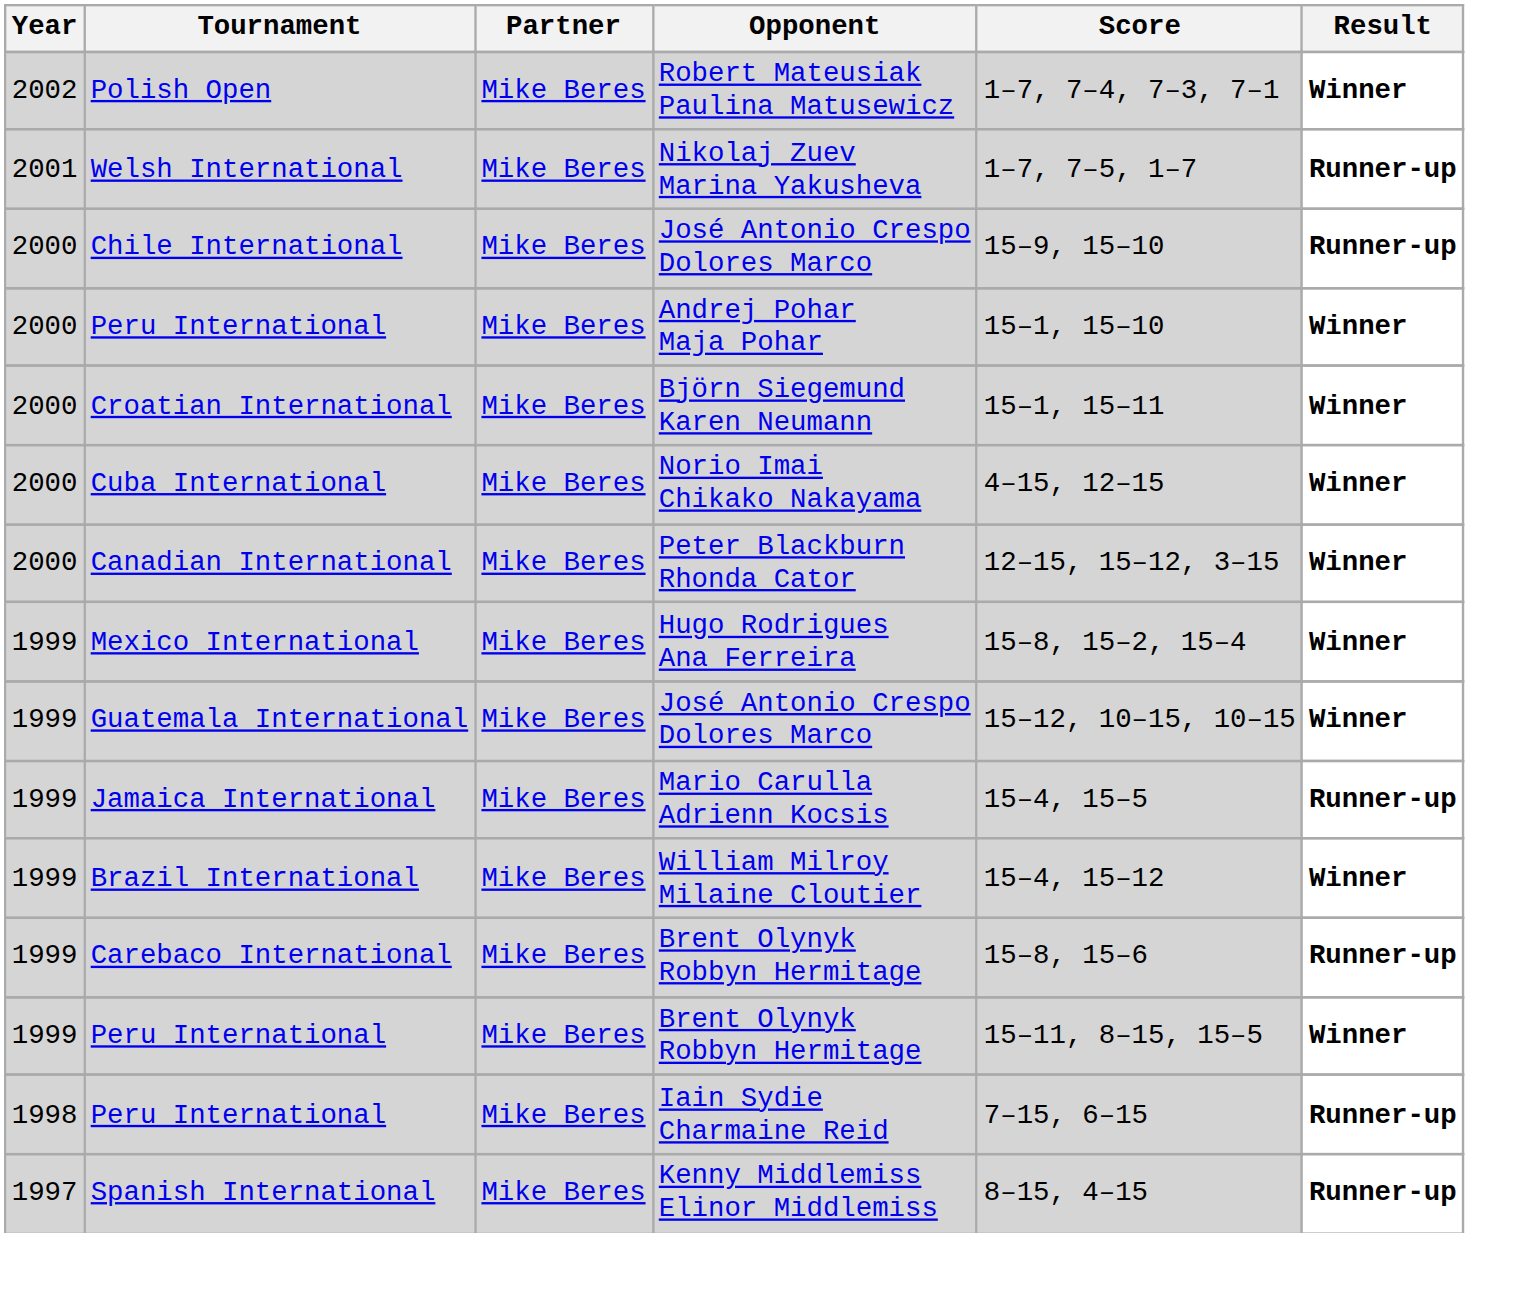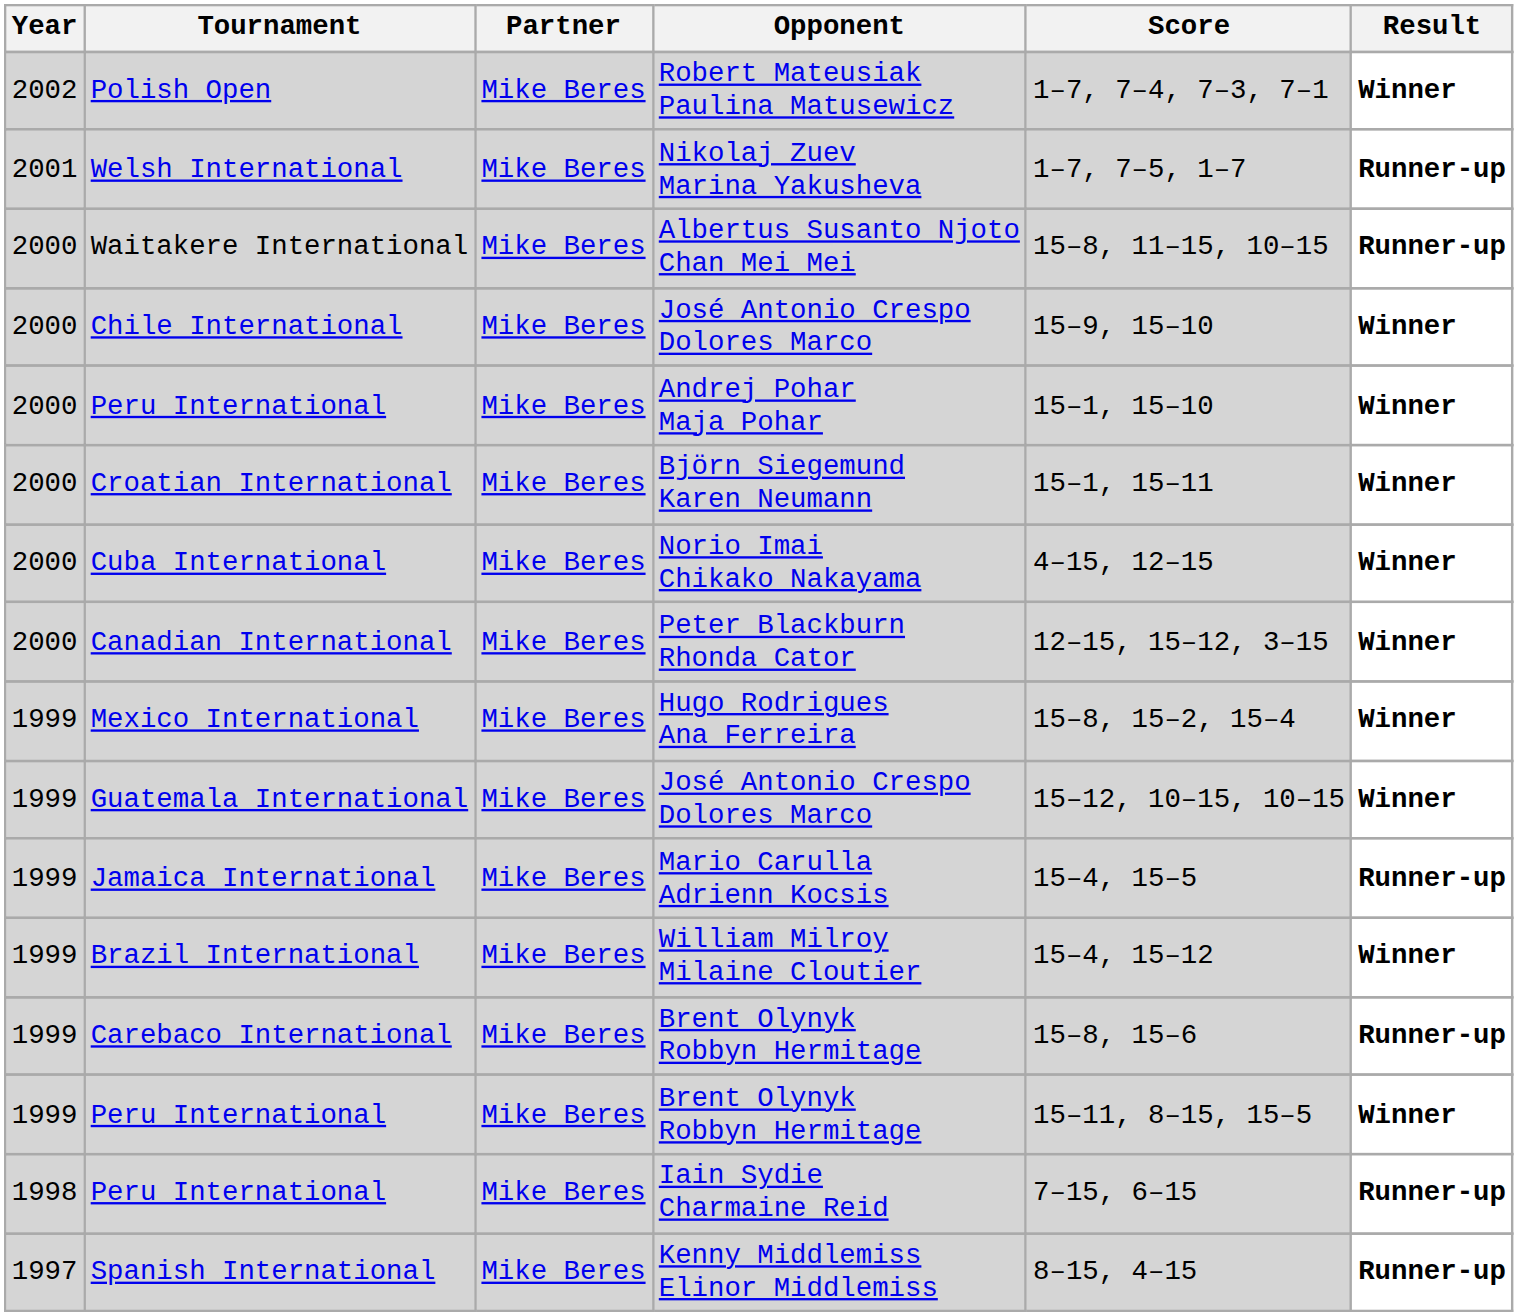+ row: 2000 | Waitakere International | Mike Beres | Albertus Susanto Njoto Chan Mei Mei | 15–8, 11–15, 10–15 | Runner-up
Chile International | Result: Runner-up -> Winner
